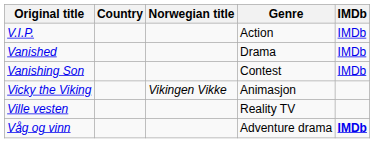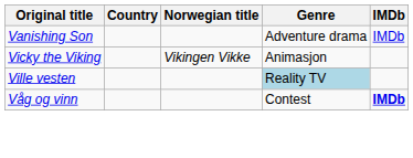- row: V.I.P. | Action | IMDb
- row: Vanished | Drama | IMDb
Vanishing Son | Genre: Contest -> Adventure drama
Ville vesten | Genre: no background -> lightblue background
Våg og vinn | Genre: Adventure drama -> Contest
